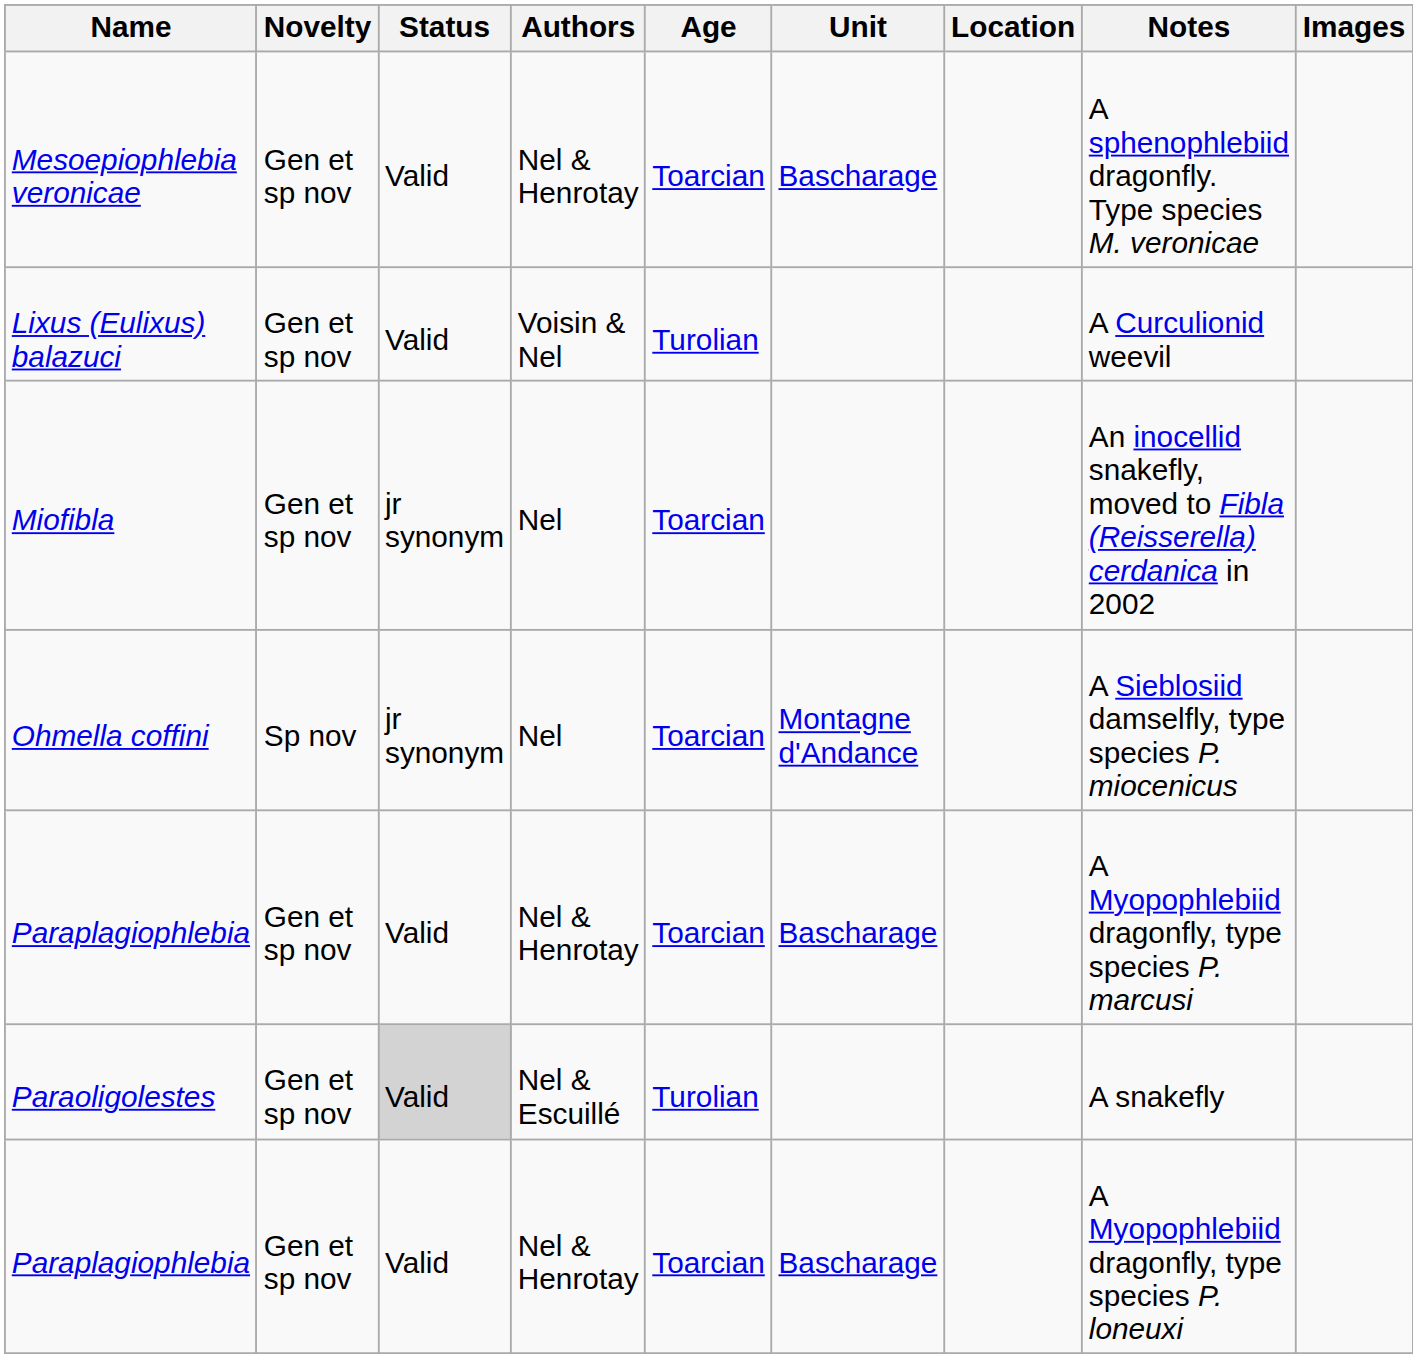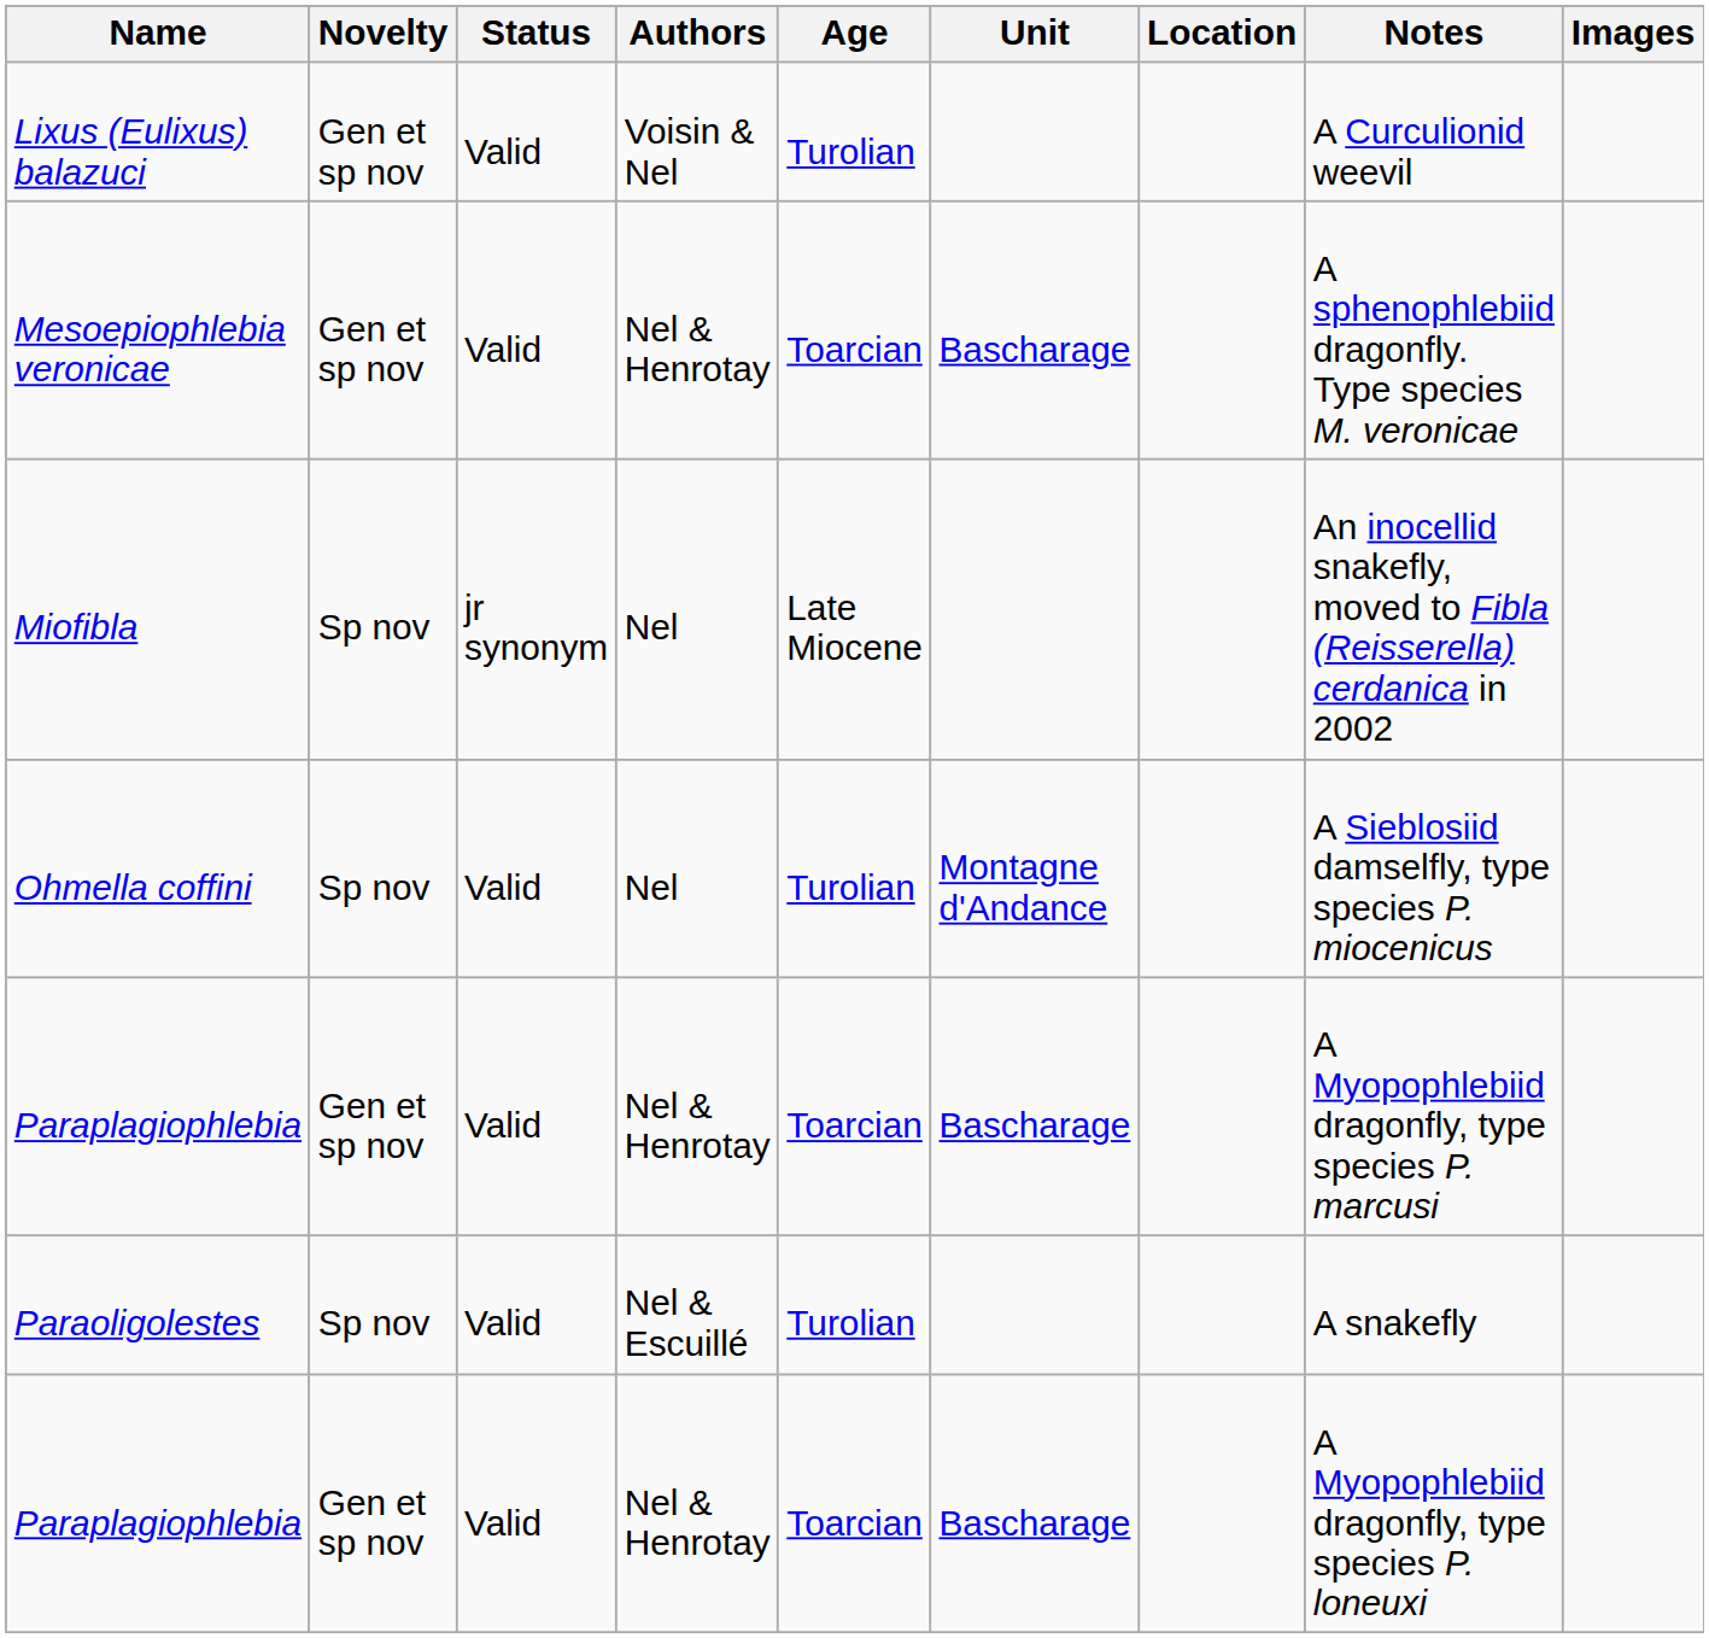rows swapped: Lixus (Eulixus) balazuci <-> Mesoepiophlebia veronicae
Miofibla | Novelty: Gen et sp nov -> Sp nov
Miofibla | Age: Toarcian -> Late Miocene
Ohmella coffini | Status: jr synonym -> Valid
Ohmella coffini | Age: Toarcian -> Turolian
Paraoligolestes | Novelty: Gen et sp nov -> Sp nov
Paraoligolestes | Status: lightgrey background -> no background
